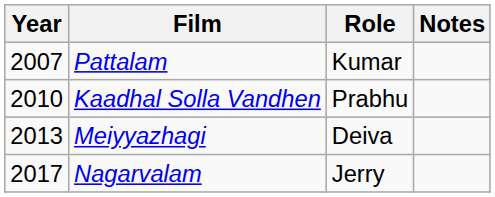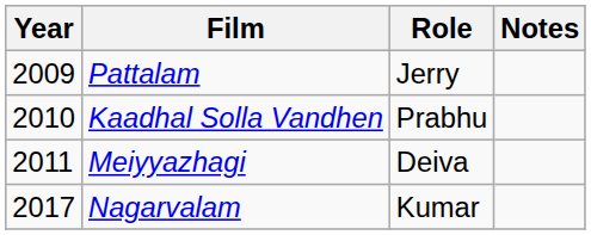Pattalam | Year: 2007 -> 2009
Pattalam | Role: Kumar -> Jerry
Meiyyazhagi | Year: 2013 -> 2011
Nagarvalam | Role: Jerry -> Kumar
